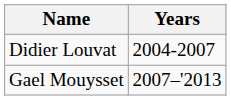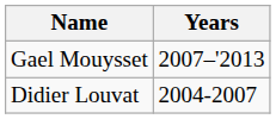rows swapped: Didier Louvat <-> Gael Mouysset
